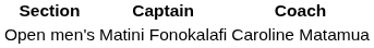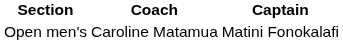columns swapped: Coach <-> Captain
